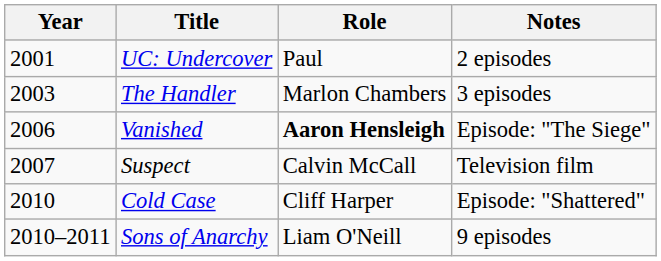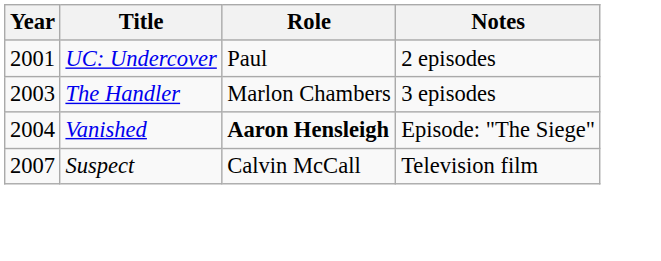Vanished | Year: 2006 -> 2004
- row: 2010 | Cold Case | Cliff Harper | Episode: "Shattered"
- row: 2010–2011 | Sons of Anarchy | Liam O'Neill | 9 episodes
